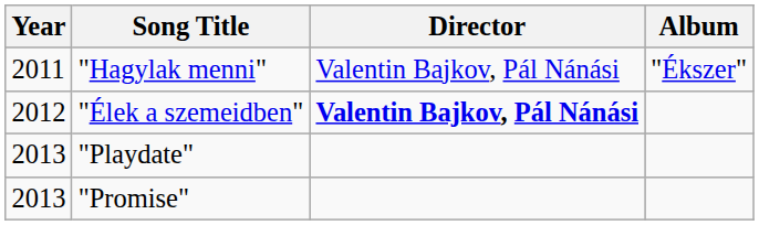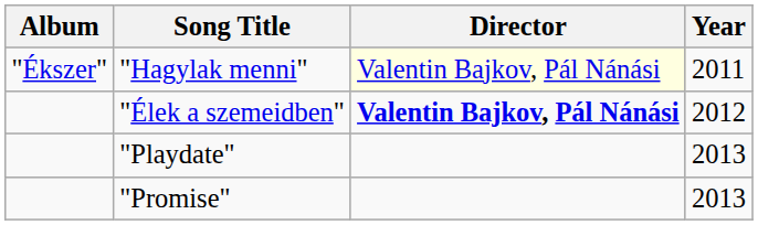columns swapped: Year <-> Album
"Hagylak menni" | Director: no background -> lightyellow background
